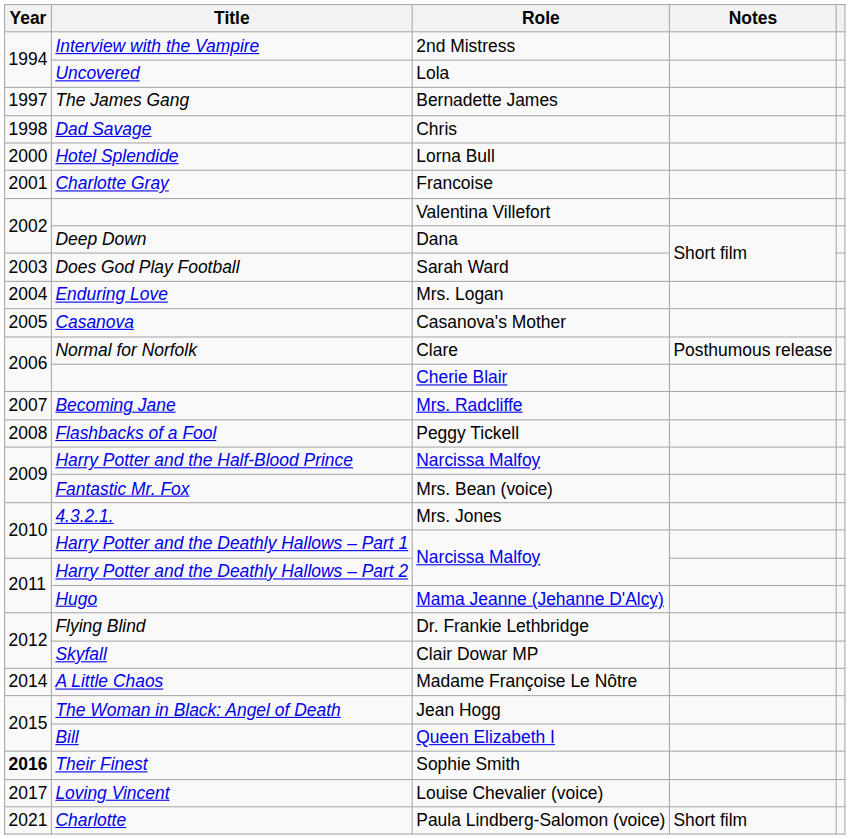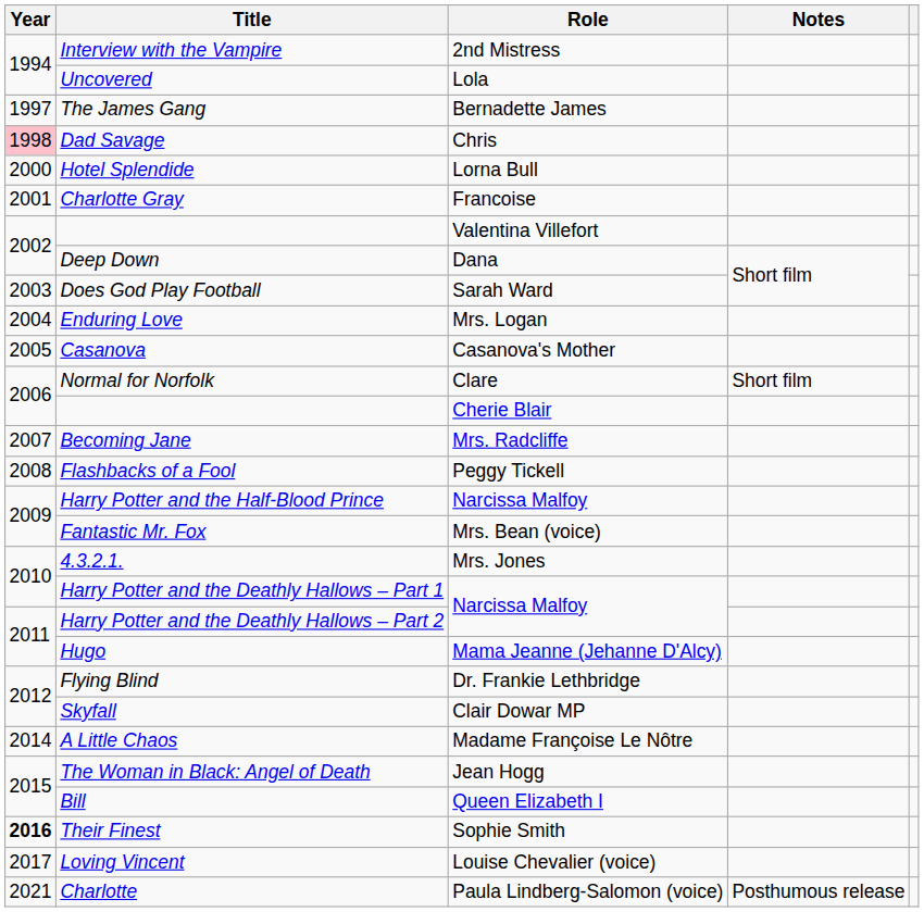Dad Savage | Year: no background -> pink background
Normal for Norfolk | Notes: Posthumous release -> Short film
Charlotte | Notes: Short film -> Posthumous release
